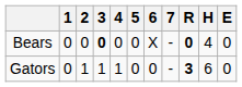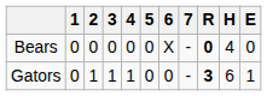Bears | 3: bold -> normal
Gators | E: 0 -> 1
